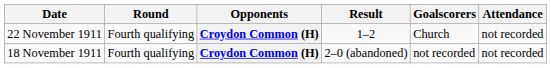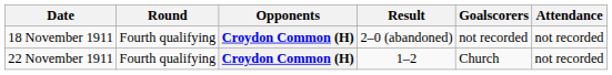rows swapped: 18 November 1911 <-> 22 November 1911
